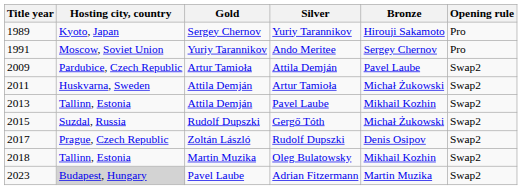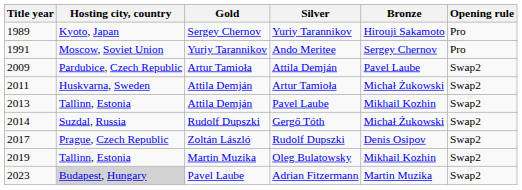Gergő Tóth | Title year: 2015 -> 2014
Oleg Bulatowsky | Title year: 2018 -> 2019
